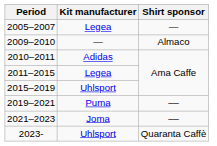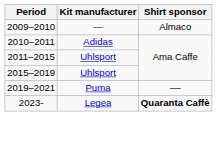- row: 2005–2007 | Legea | —
2011–2015 | Kit manufacturer: Legea -> Uhlsport
- row: 2021–2023 | Joma | ––
2023- | Kit manufacturer: Uhlsport -> Legea
2023- | Shirt sponsor: normal -> bold
